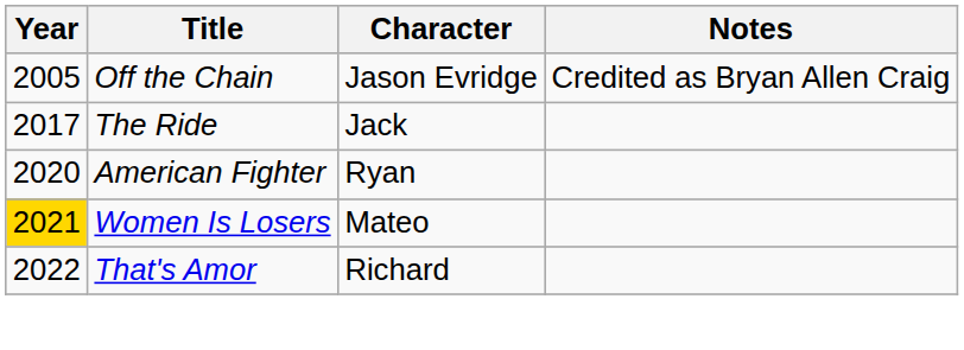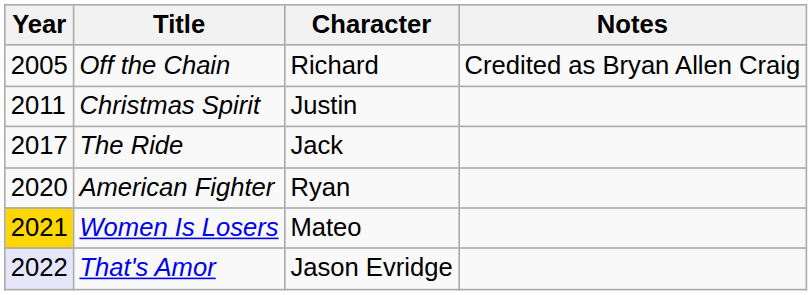Off the Chain | Character: Jason Evridge -> Richard
+ row: 2011 | Christmas Spirit | Justin
That's Amor | Year: no background -> lavender background
That's Amor | Character: Richard -> Jason Evridge
